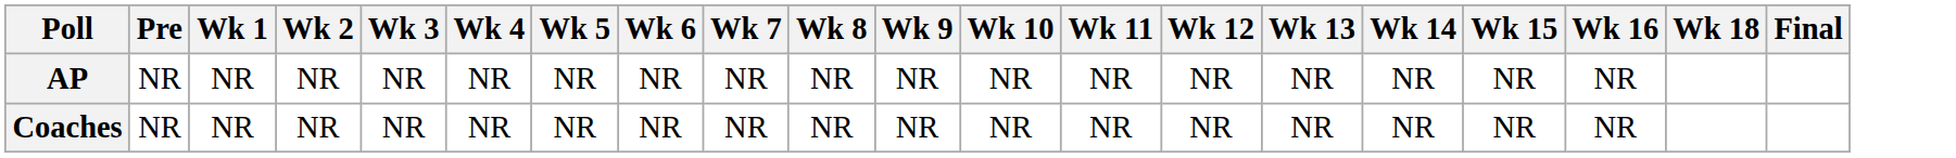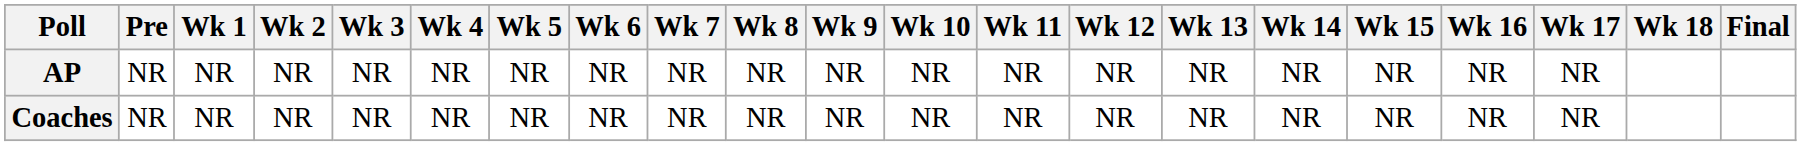+ column: Wk 17 | NR | NR
